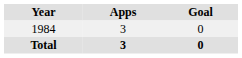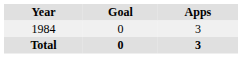columns swapped: Apps <-> Goal
